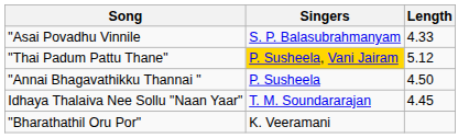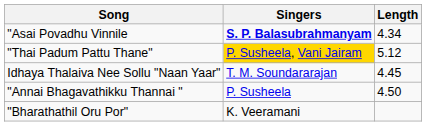"Asai Povadhu Vinnile | Singers: normal -> bold
"Asai Povadhu Vinnile | Length: 4.33 -> 4.34
rows swapped: Idhaya Thalaiva Nee Sollu "Naan Yaar" <-> "Annai Bhagavathikku Thannai "
